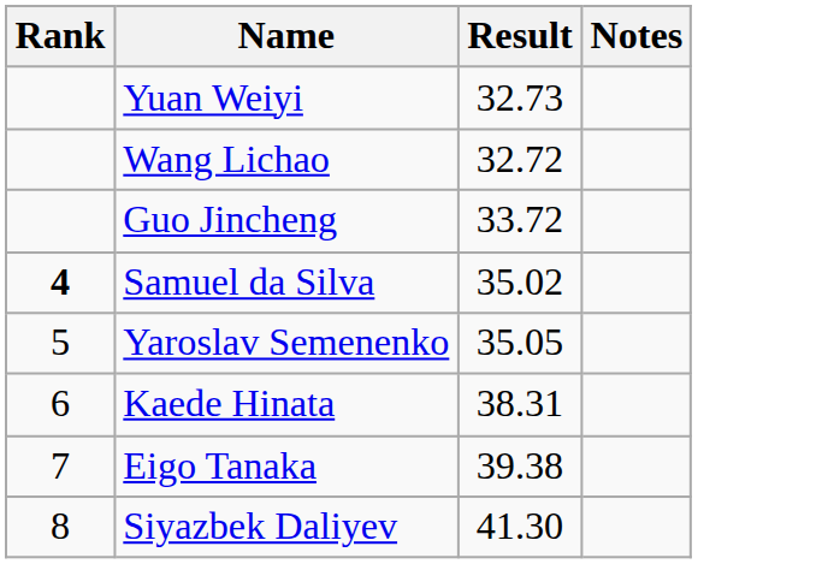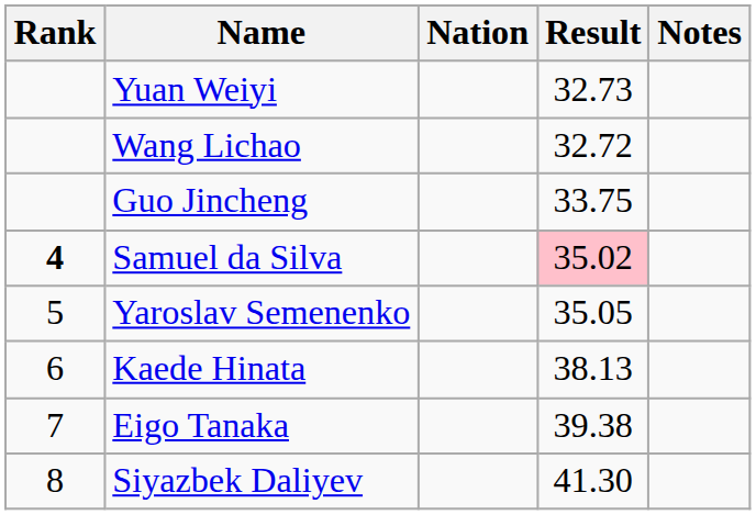+ column: Nation
Guo Jincheng | Result: 33.72 -> 33.75
Samuel da Silva | Result: no background -> pink background
Kaede Hinata | Result: 38.31 -> 38.13
